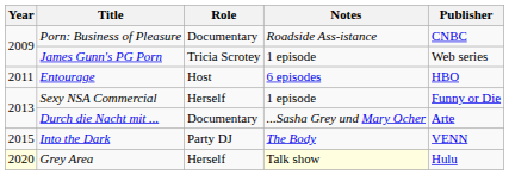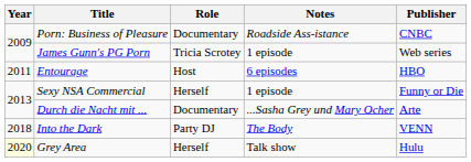Into the Dark | Year: 2015 -> 2018
Grey Area | Notes: lightyellow background -> no background
